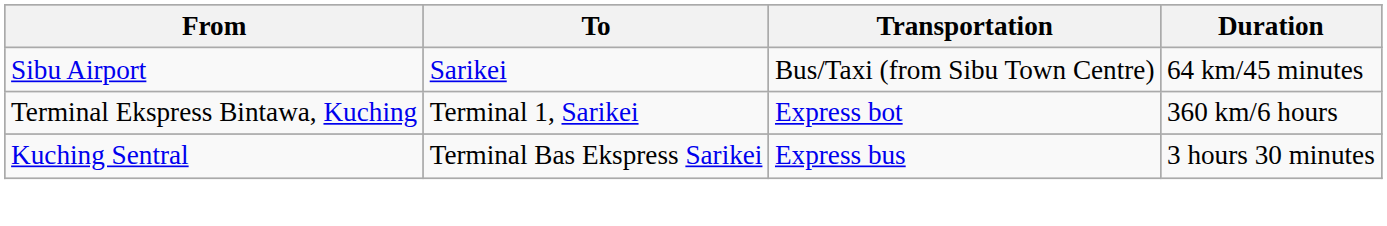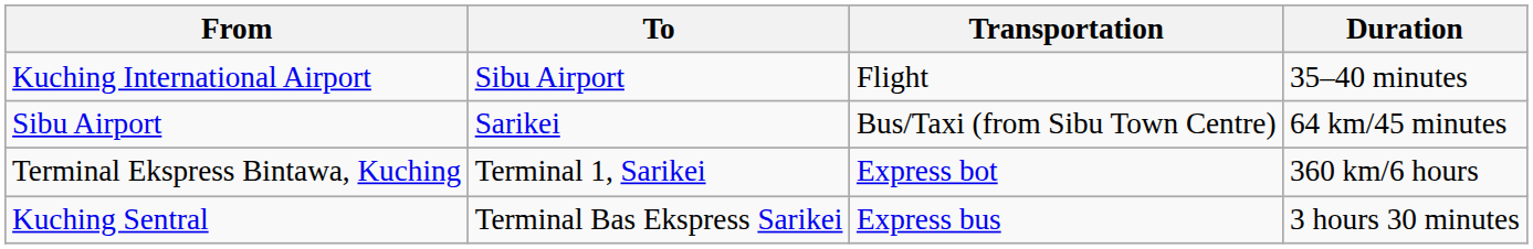+ row: Kuching International Airport | Sibu Airport | Flight | 35–40 minutes
